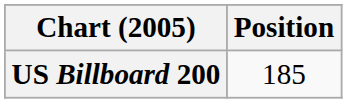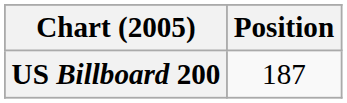US Billboard 200 | Position: 185 -> 187
